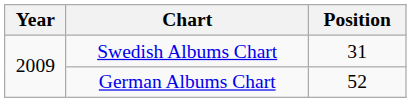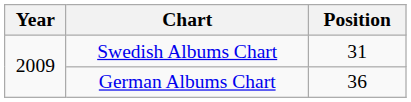German Albums Chart | Position: 52 -> 36
